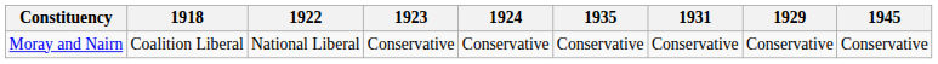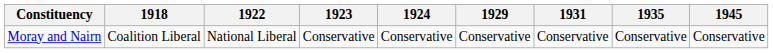columns swapped: 1929 <-> 1935
